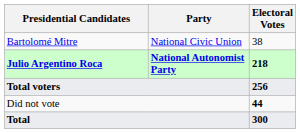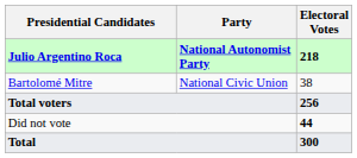rows swapped: Julio Argentino Roca <-> Bartolomé Mitre
